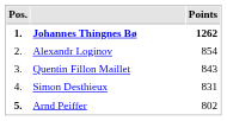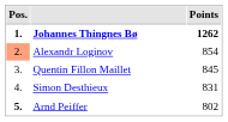Alexandr Loginov | Pos.: no background -> lightsalmon background
Quentin Fillon Maillet | Points: 843 -> 845
